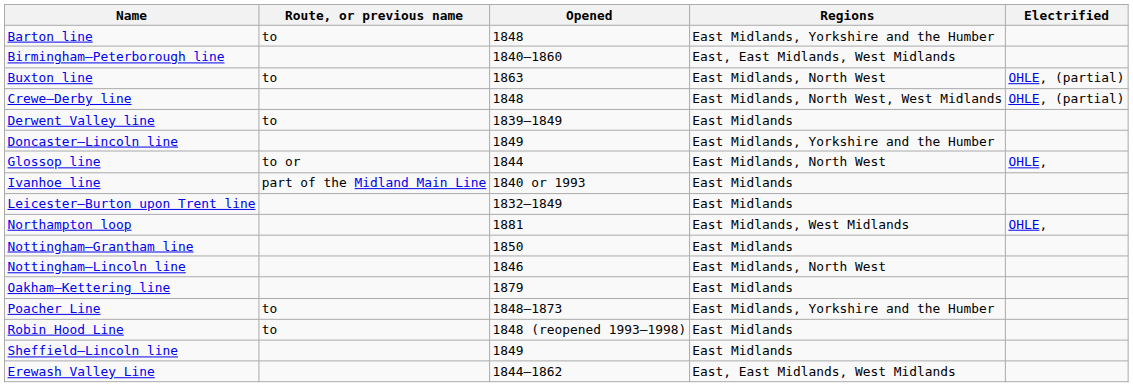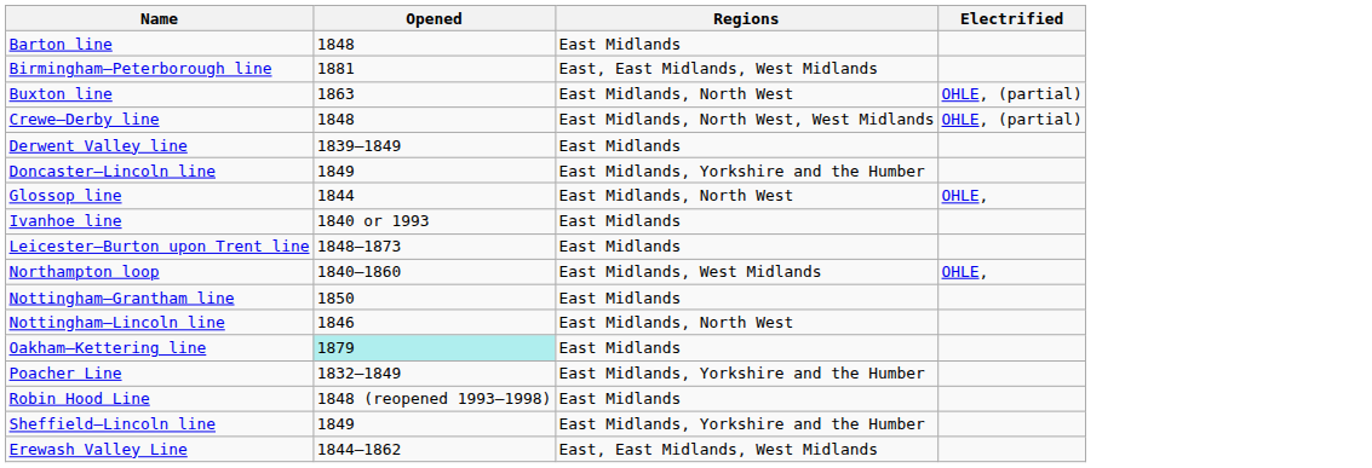- column: Route, or previous name | to | to | to | to or | part of the Midland Main Line | to | to
Barton line | Regions: East Midlands, Yorkshire and the Humber -> East Midlands
Birmingham–Peterborough line | Opened: 1840–1860 -> 1881
Leicester–Burton upon Trent line | Opened: 1832–1849 -> 1848–1873
Northampton loop | Opened: 1881 -> 1840–1860
Oakham–Kettering line | Opened: no background -> paleturquoise background
Poacher Line | Opened: 1848–1873 -> 1832–1849
Sheffield–Lincoln line | Regions: East Midlands -> East Midlands, Yorkshire and the Humber
